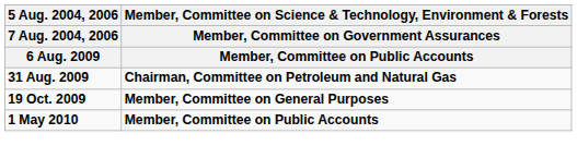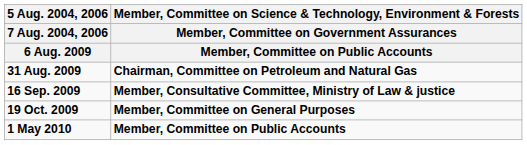+ row: 16 Sep. 2009 | Member, Consultative Committee, Ministry of Law & justice
